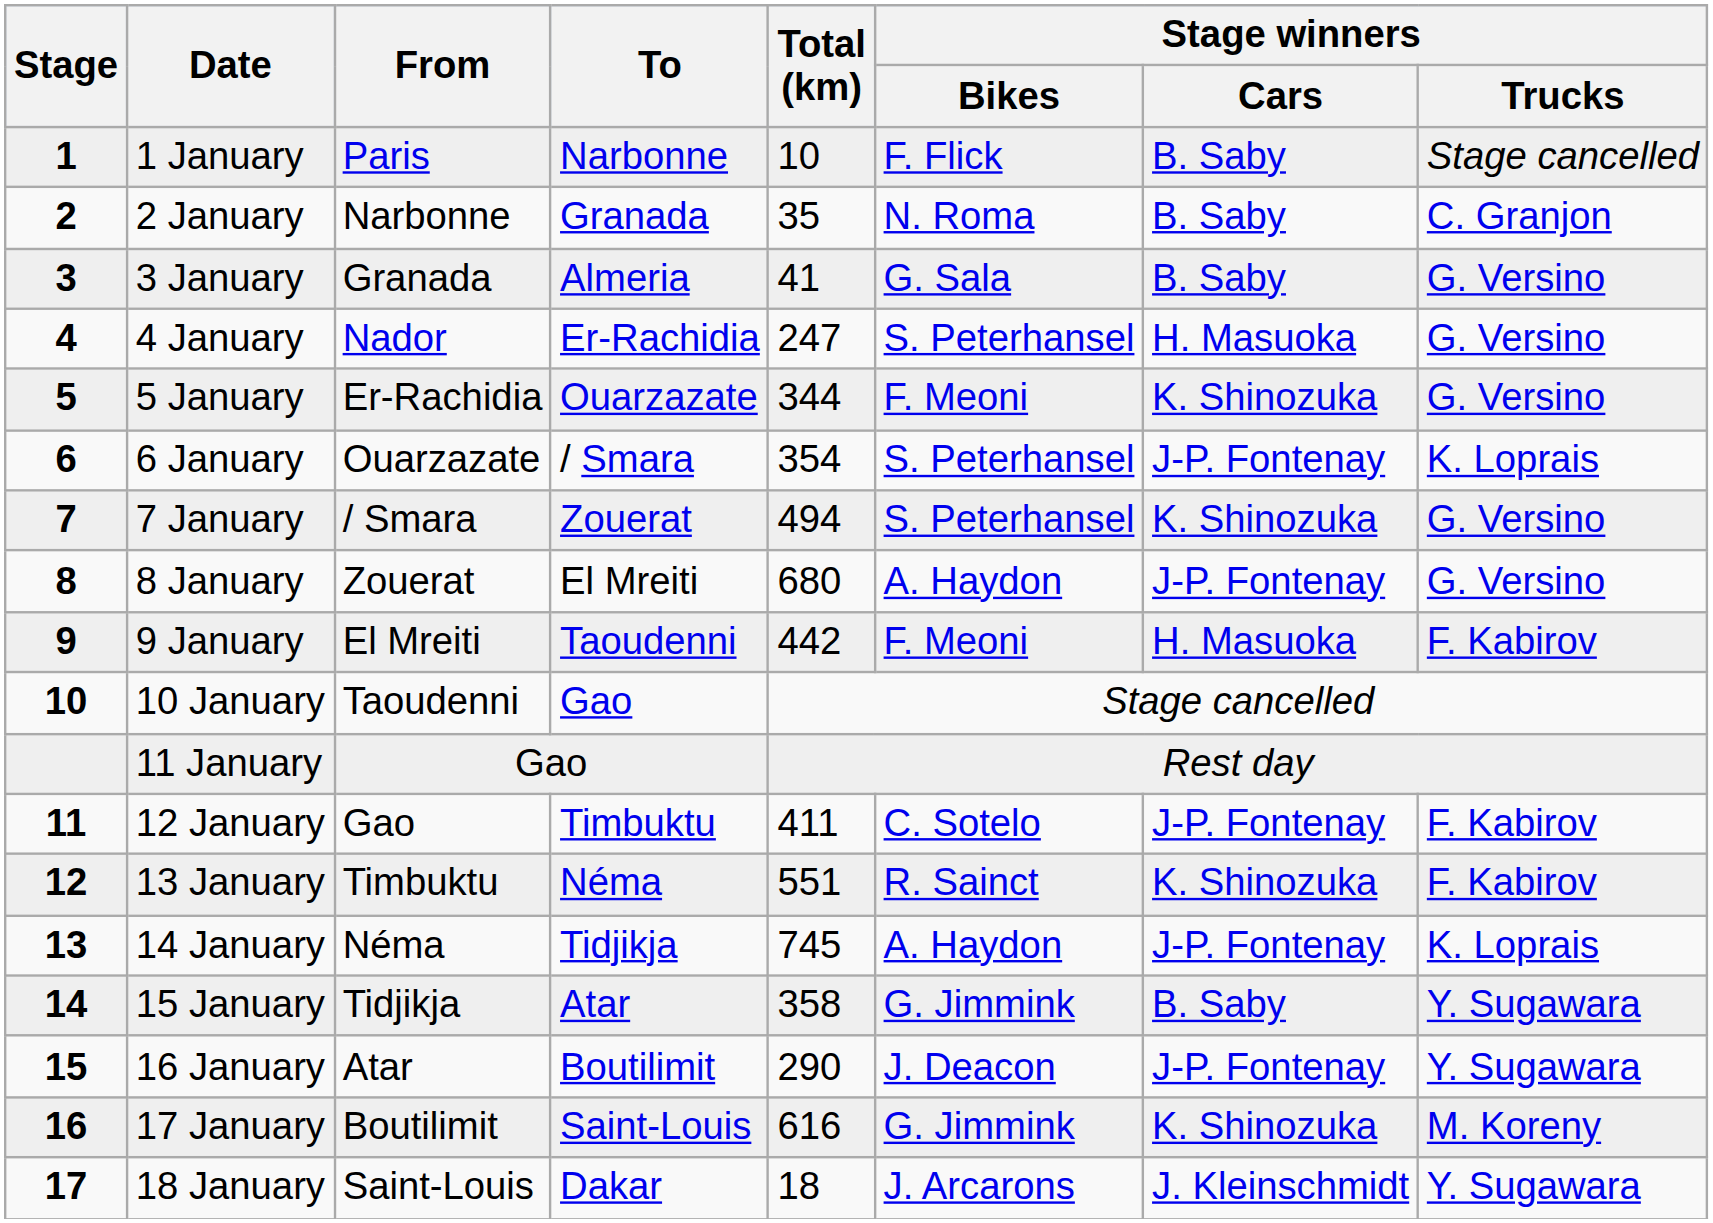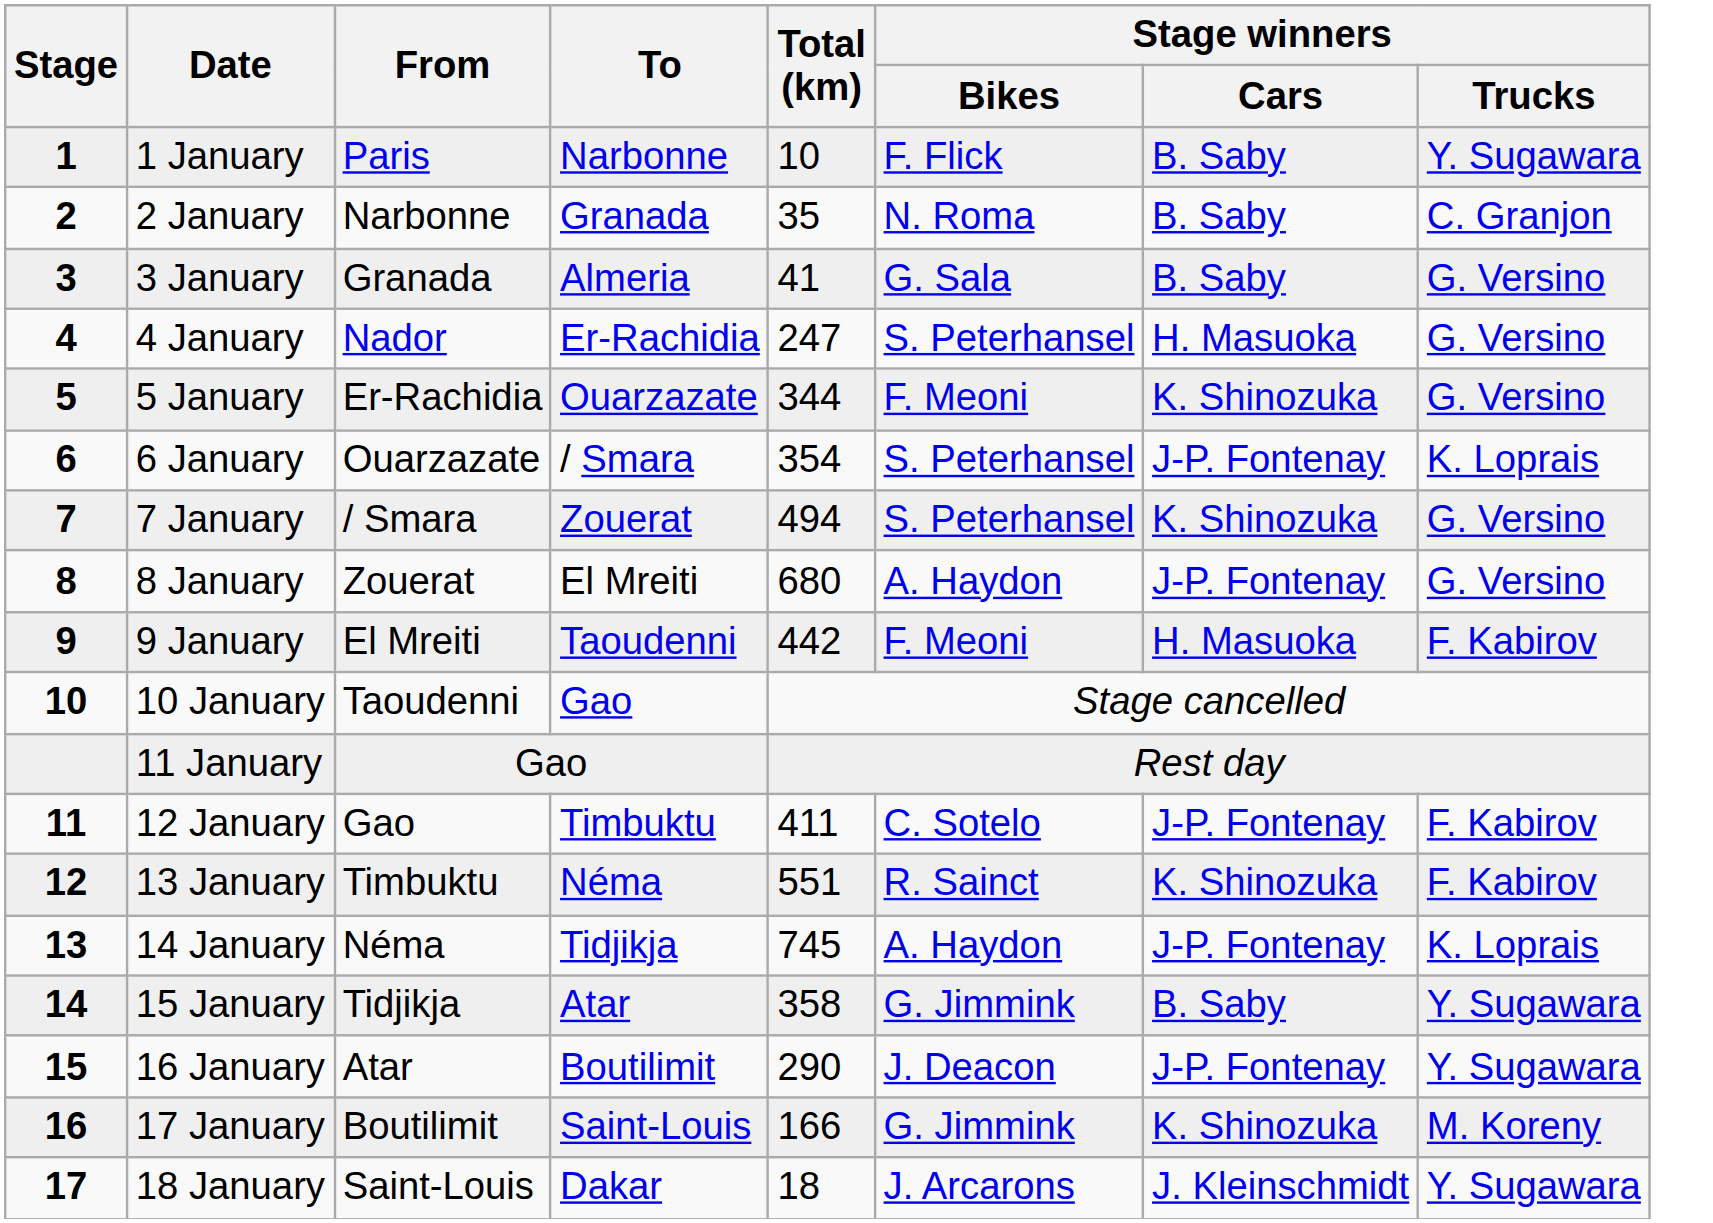1 January | Stage winners / Trucks: Stage cancelled -> Y. Sugawara
17 January | Total (km): 616 -> 166
